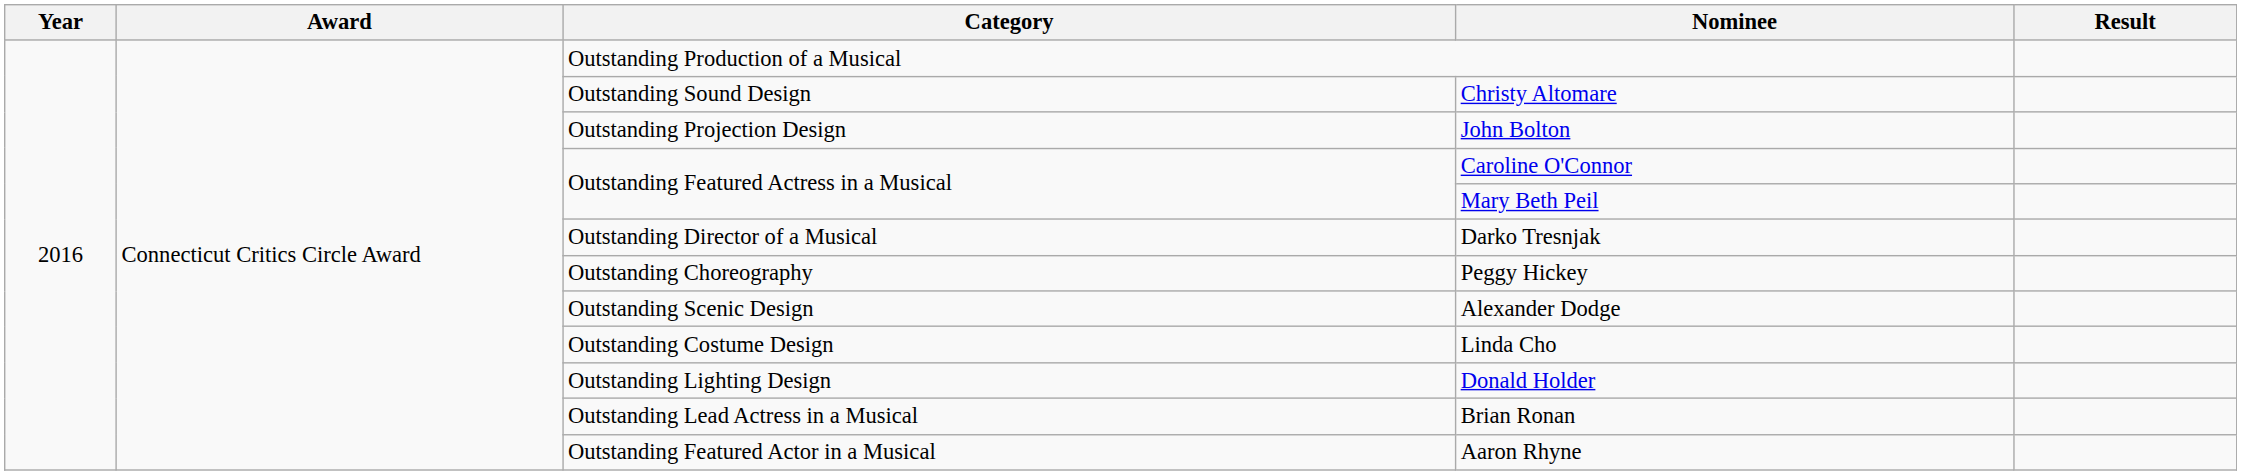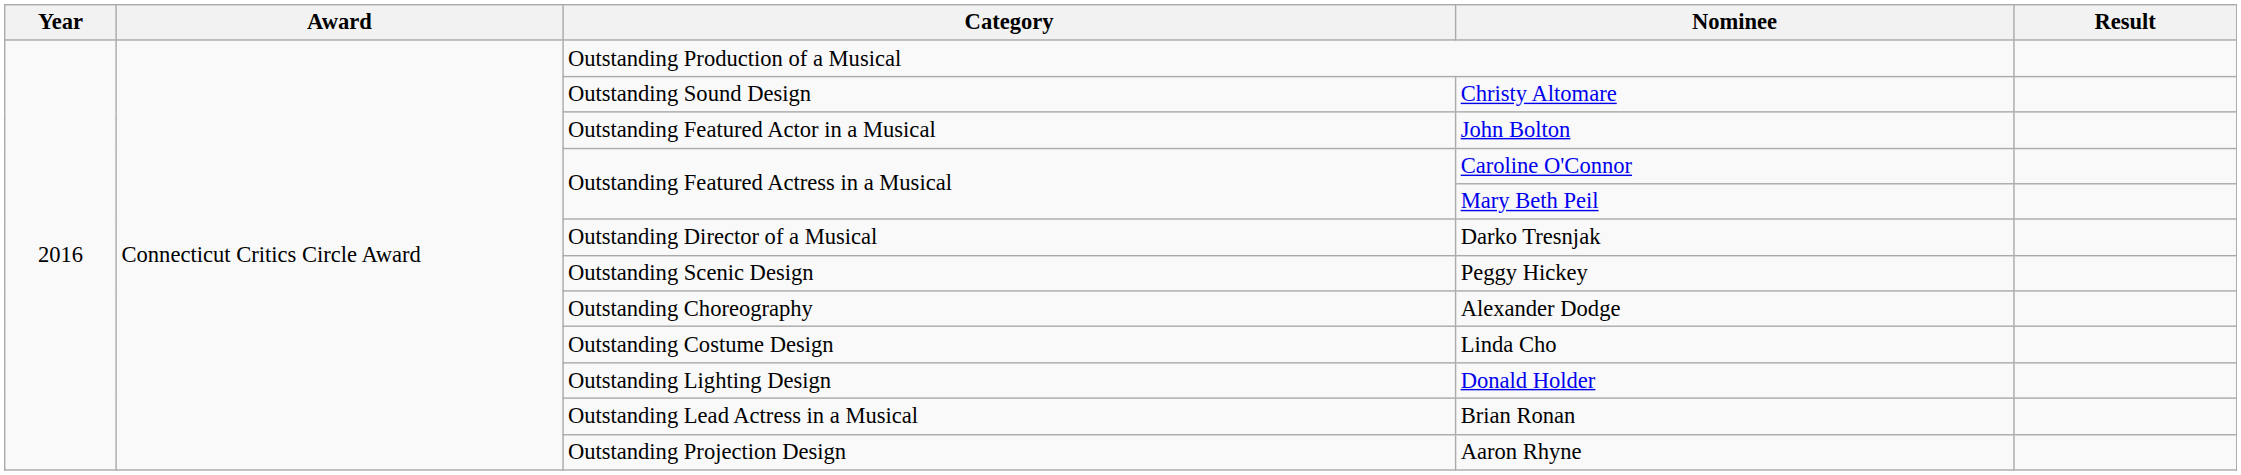John Bolton | Category: Outstanding Projection Design -> Outstanding Featured Actor in a Musical
Peggy Hickey | Category: Outstanding Choreography -> Outstanding Scenic Design
Alexander Dodge | Category: Outstanding Scenic Design -> Outstanding Choreography
Aaron Rhyne | Category: Outstanding Featured Actor in a Musical -> Outstanding Projection Design
